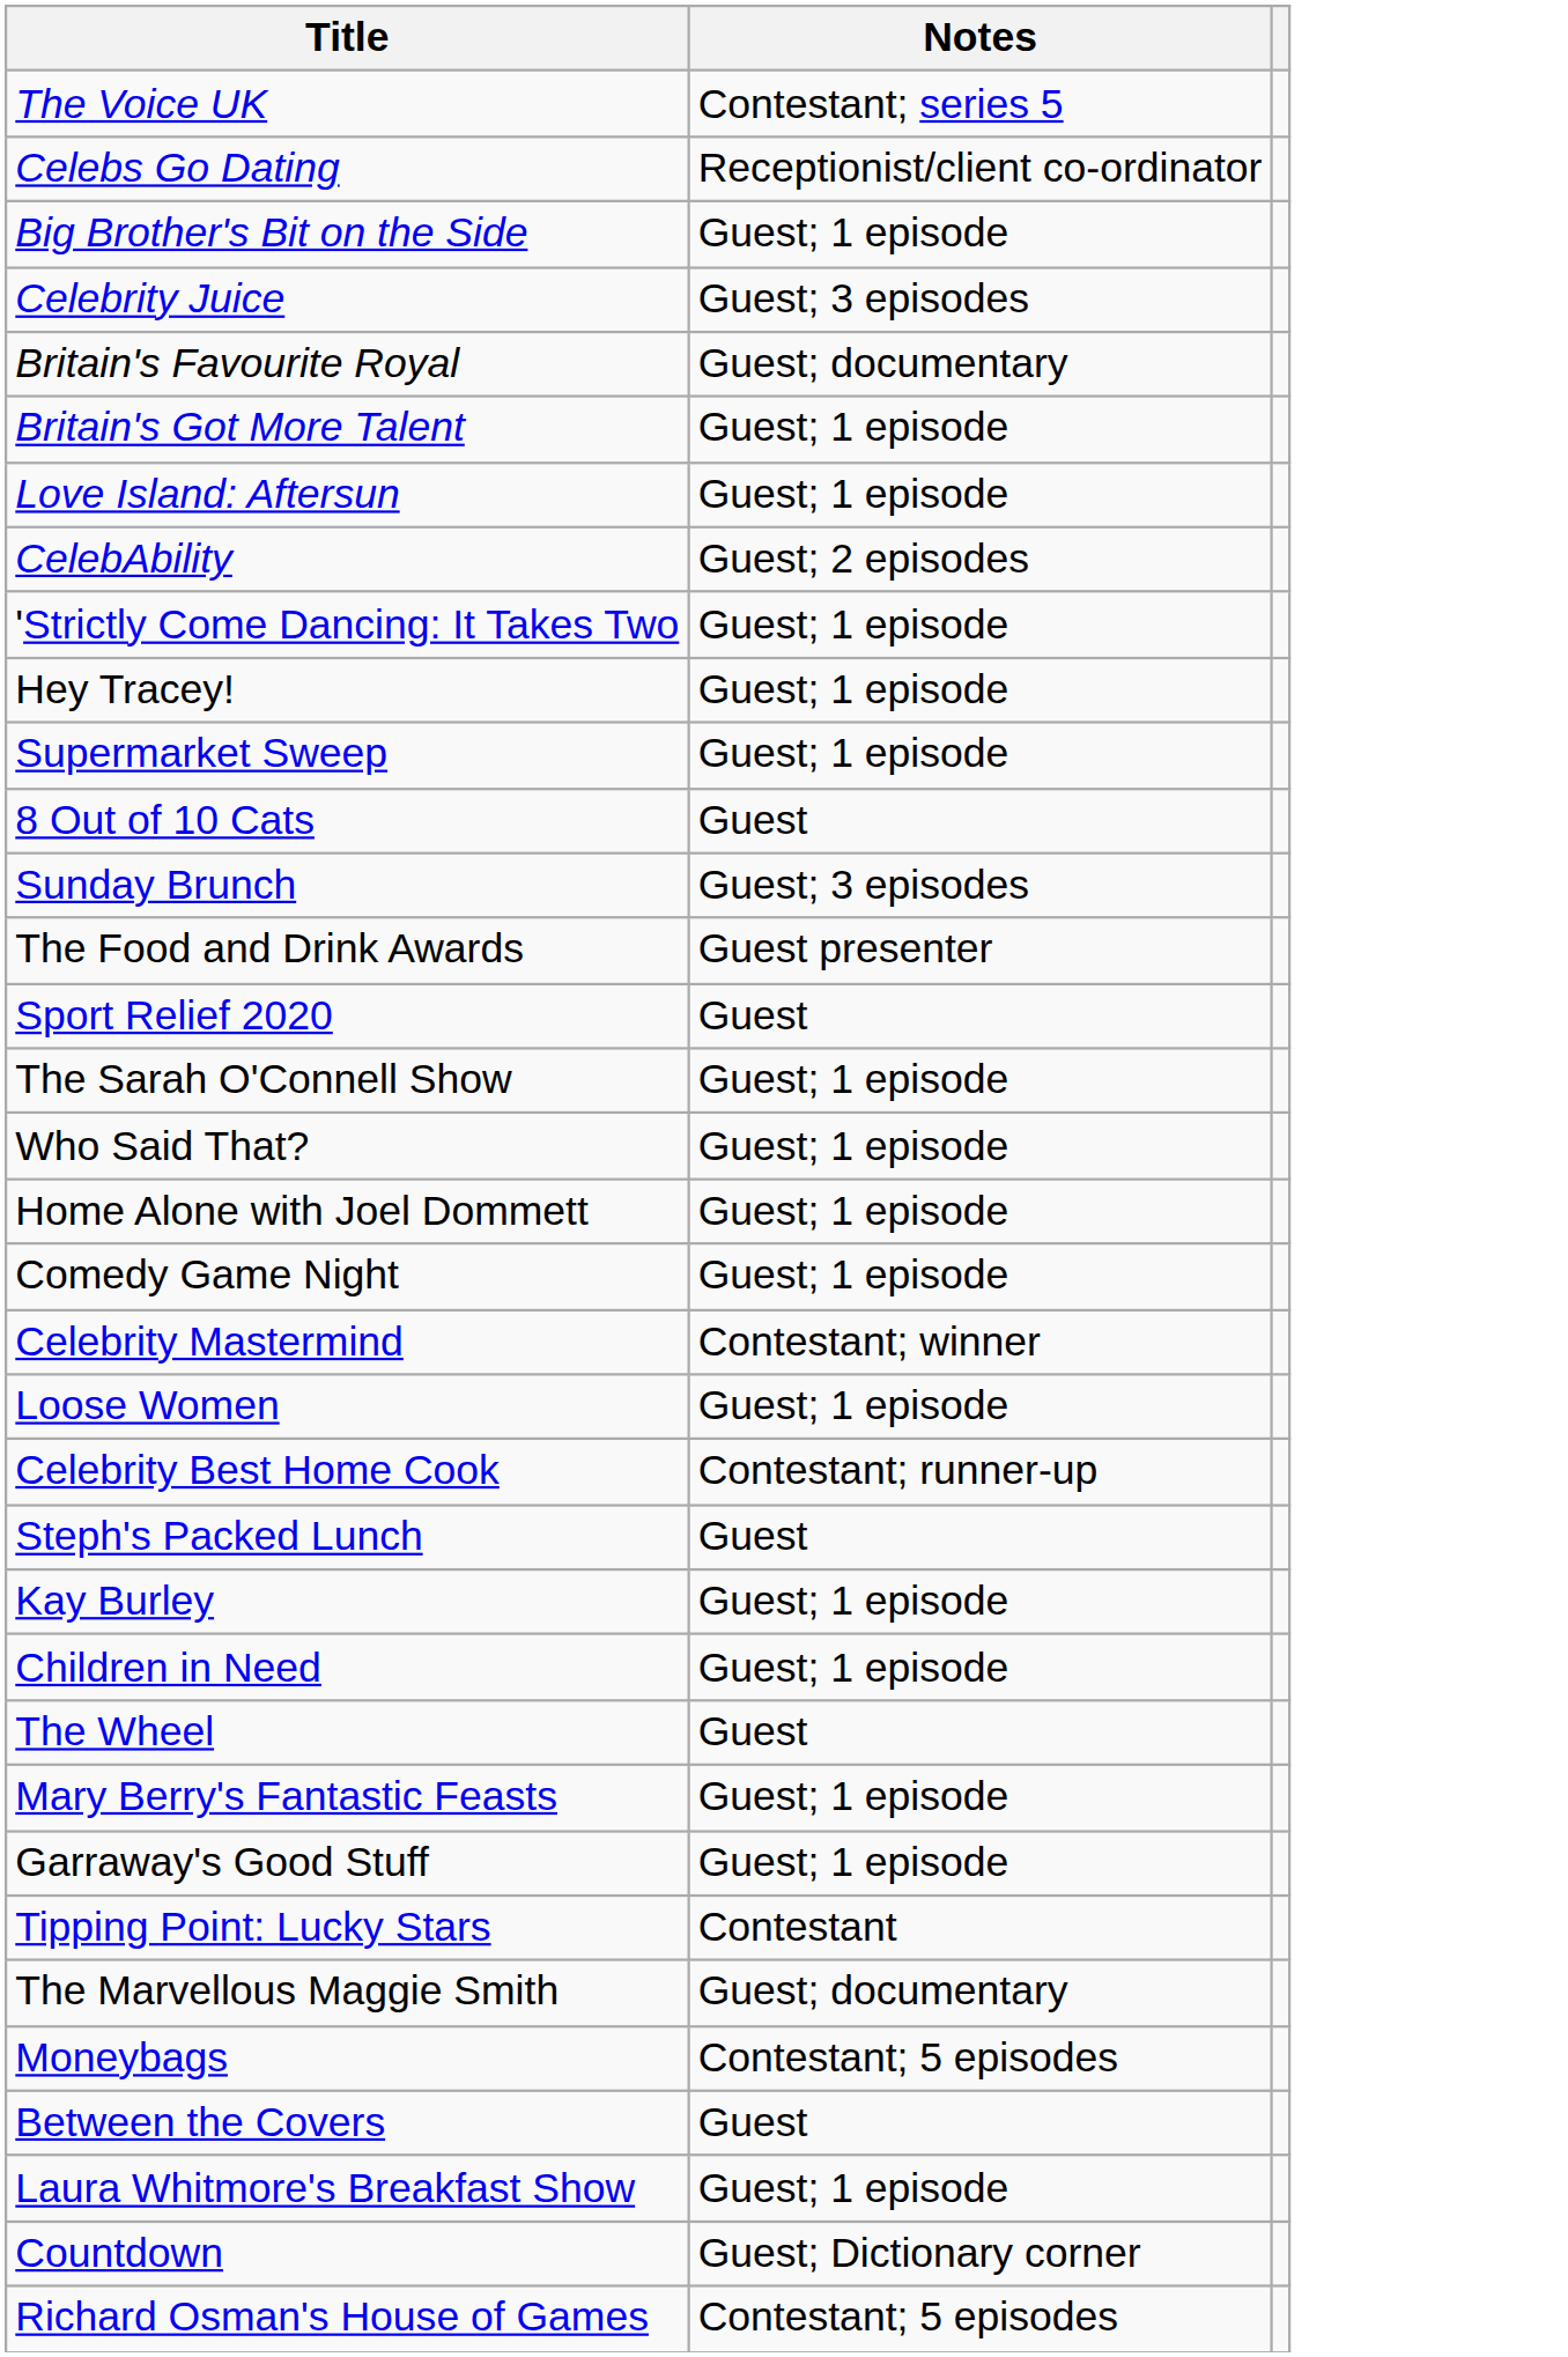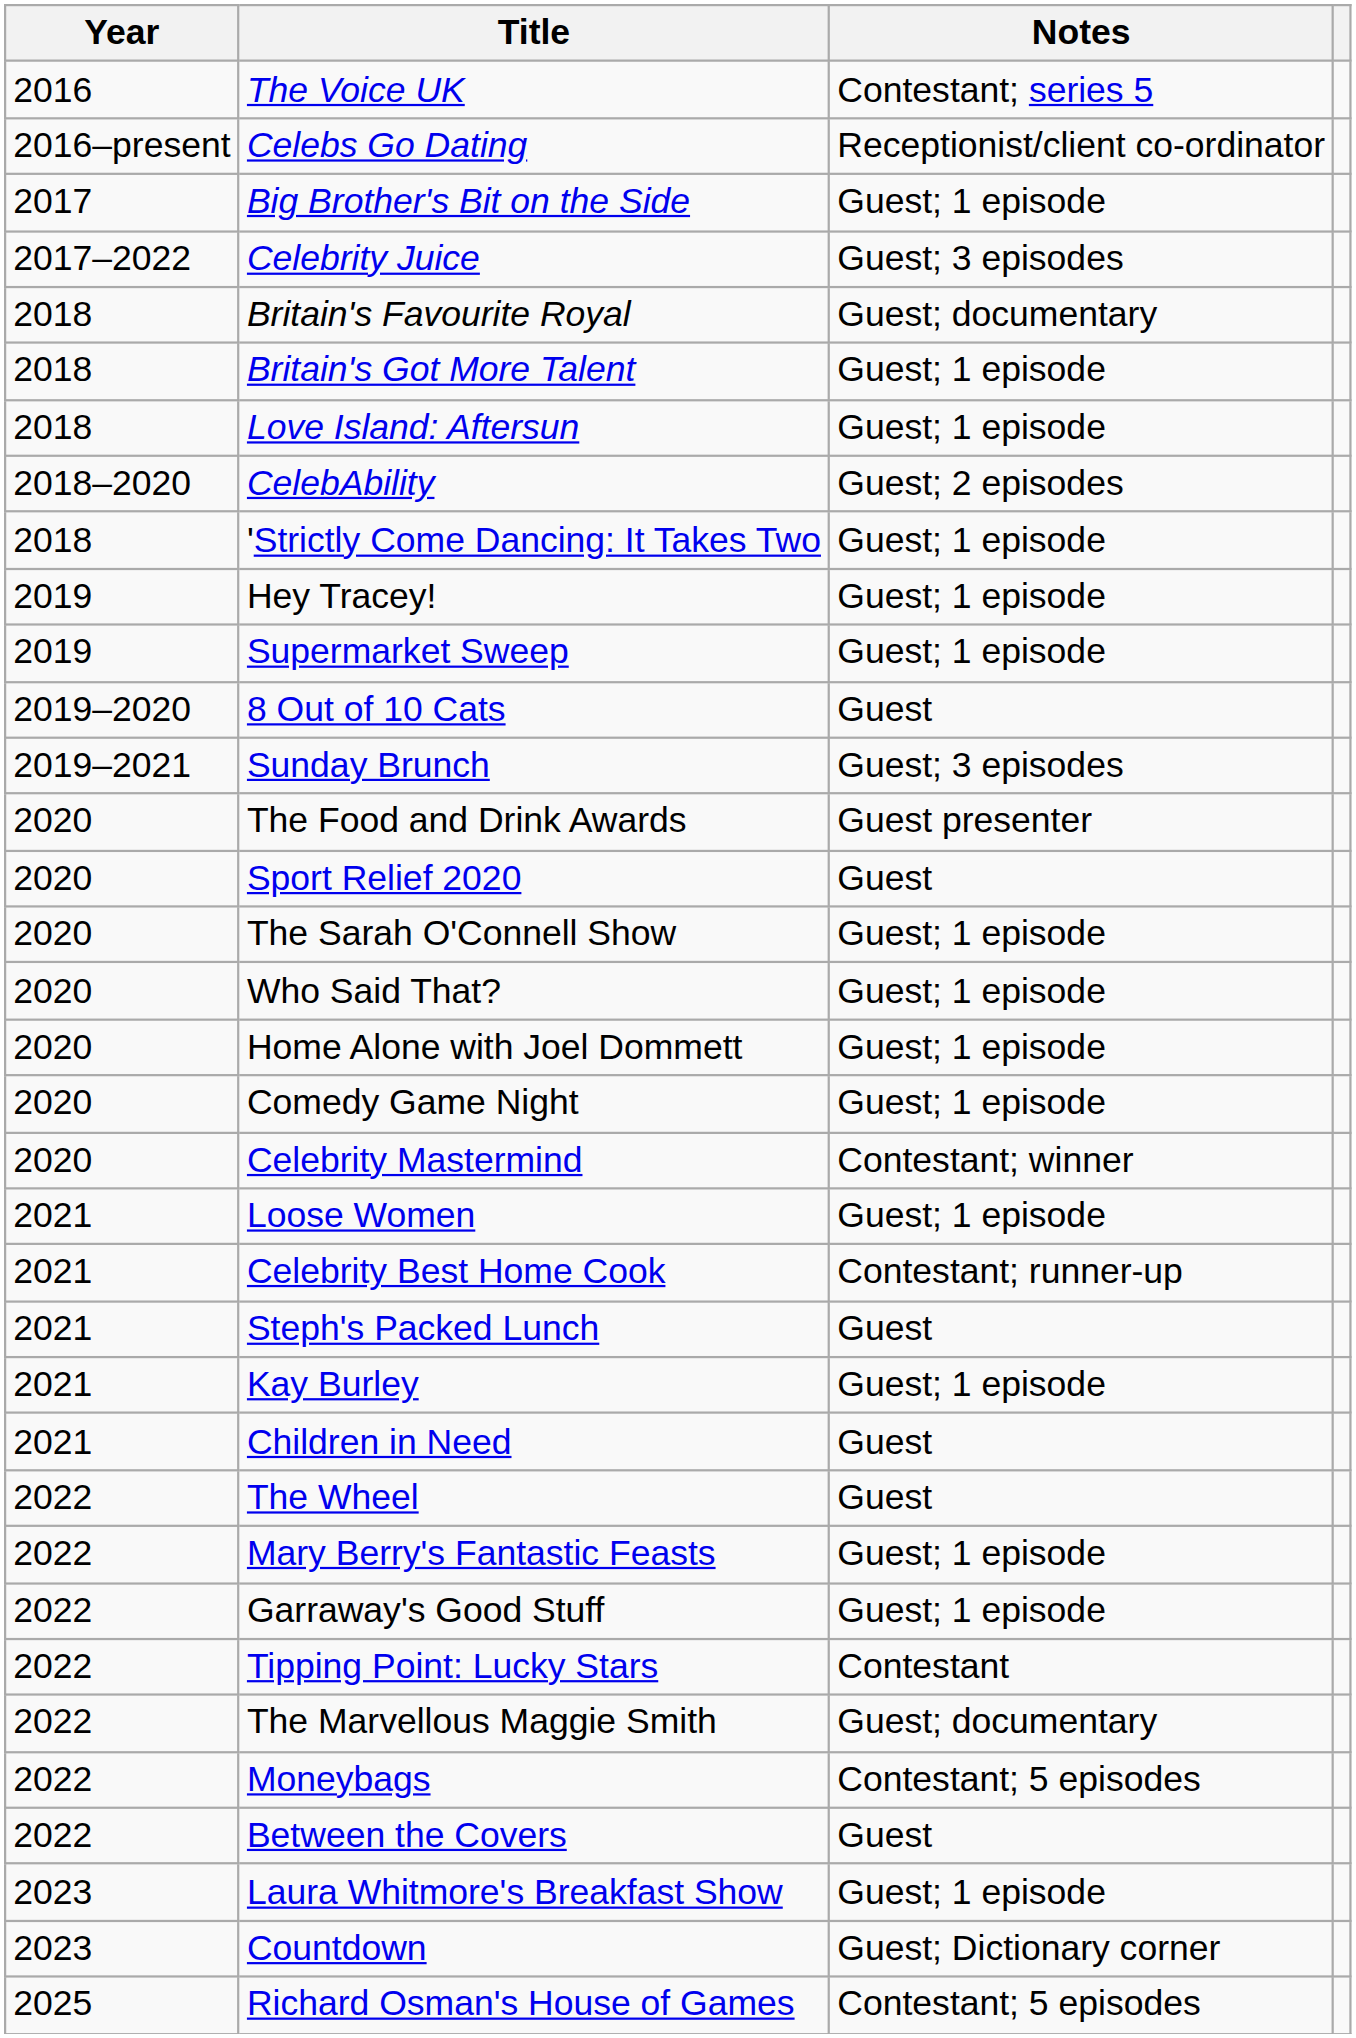+ column: Year | 2016 | 2016–present | 2017 | 2017–2022 | 2018 | 2018 | 2018 | 2018–2020 | 2018 | 2019 | 2019 | 2019–2020 | 2019–2021 | 2020 | 2020 | 2020 | 2020 | 2020 | 2020 | 2020 | 2021 | 2021 | 2021 | 2021 | 2021 | 2022 | 2022 | 2022 | 2022 | 2022 | 2022 | 2022 | 2023 | 2023 | 2025
Children in Need | Notes: Guest; 1 episode -> Guest
